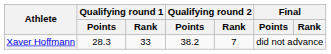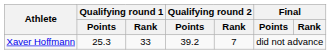Xaver Hoffmann | Qualifying round 1 / Points: 28.3 -> 25.3
Xaver Hoffmann | Qualifying round 2 / Points: 38.2 -> 39.2
